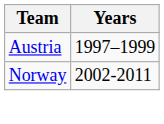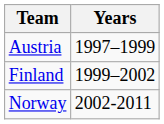+ row: Finland | 1999–2002
